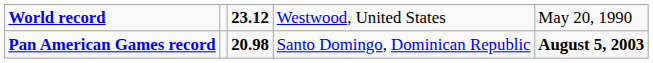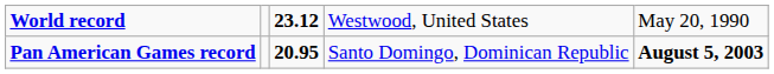Pan American Games record | column 3: 20.98 -> 20.95
